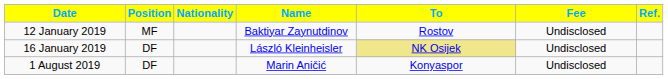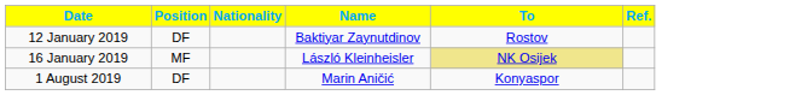- column: Fee | Undisclosed | Undisclosed | Undisclosed
12 January 2019 | Position: MF -> DF
16 January 2019 | Position: DF -> MF
